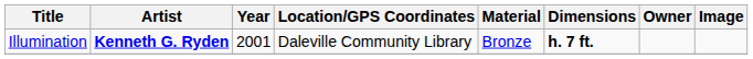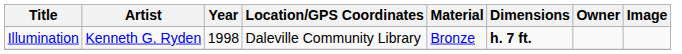Illumination | Artist: bold -> normal
Illumination | Year: 2001 -> 1998
